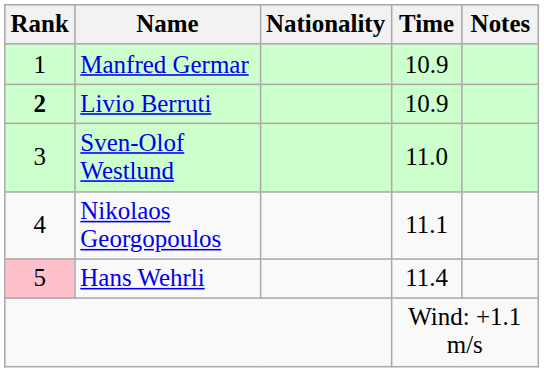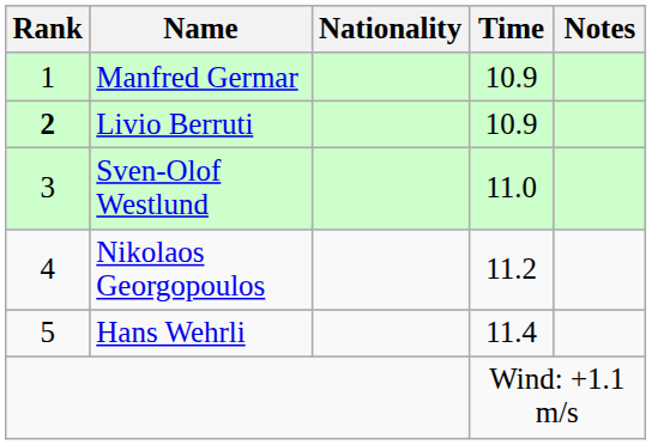Nikolaos Georgopoulos | Time: 11.1 -> 11.2
Hans Wehrli | Rank: pink background -> no background
